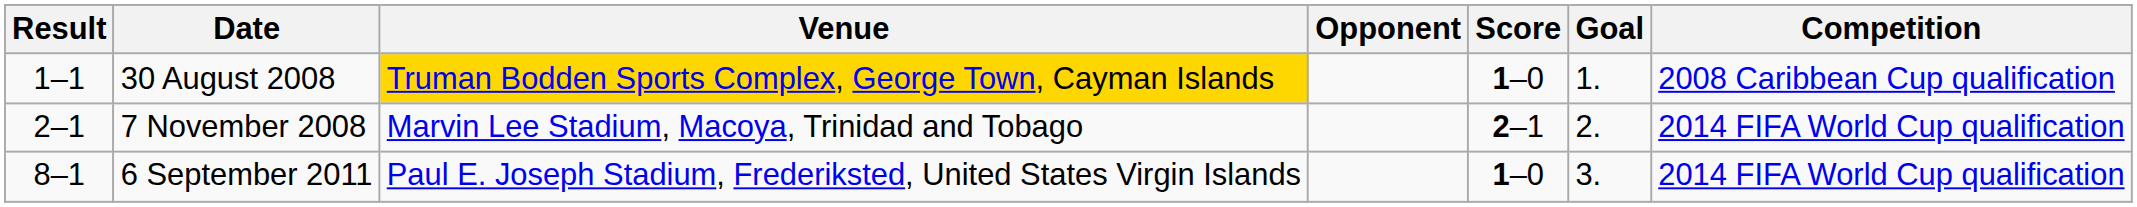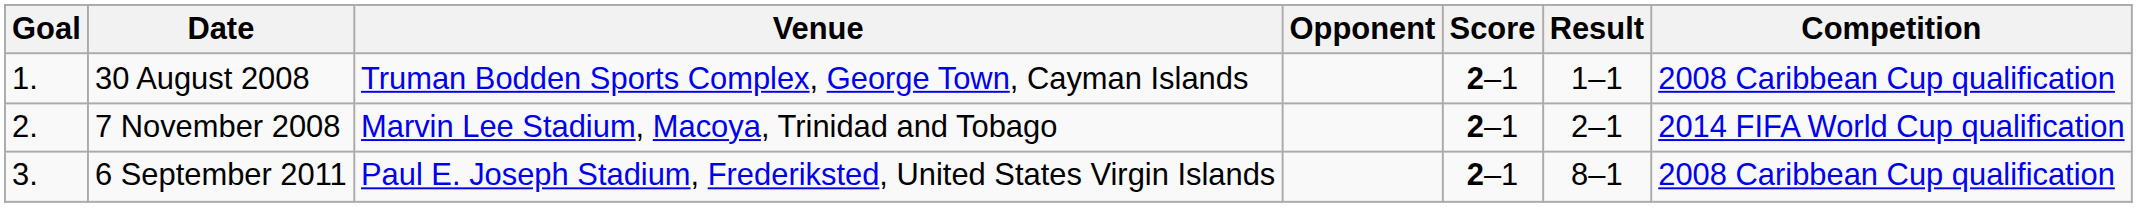columns swapped: Goal <-> Result
30 August 2008 | Venue: gold background -> no background
30 August 2008 | Score: 1–0 -> 2–1
6 September 2011 | Score: 1–0 -> 2–1
6 September 2011 | Competition: 2014 FIFA World Cup qualification -> 2008 Caribbean Cup qualification
